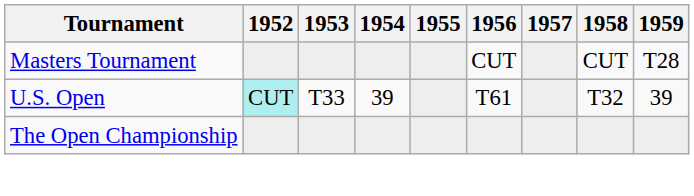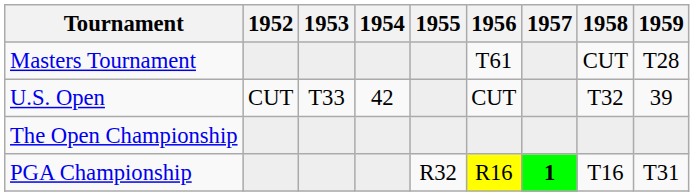Masters Tournament | 1956: CUT -> T61
U.S. Open | 1952: paleturquoise background -> no background
U.S. Open | 1954: 39 -> 42
U.S. Open | 1956: T61 -> CUT
+ row: PGA Championship | R32 | R16 | 1 | T16 | T31
